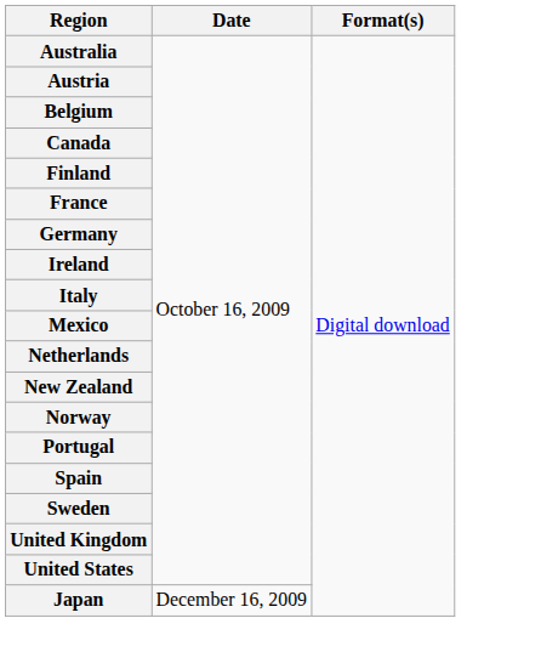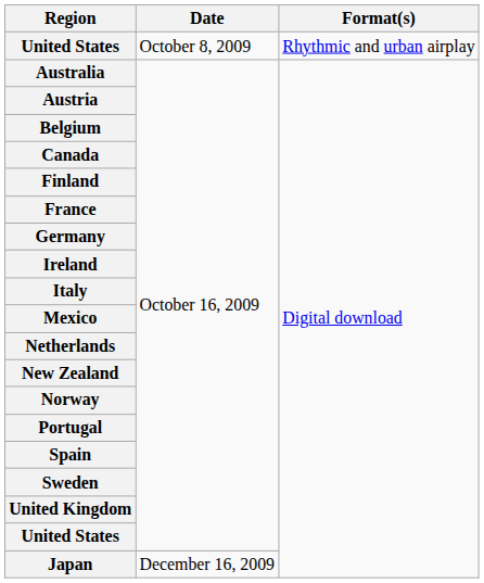+ row: United States | October 8, 2009 | Rhythmic and urban airplay
